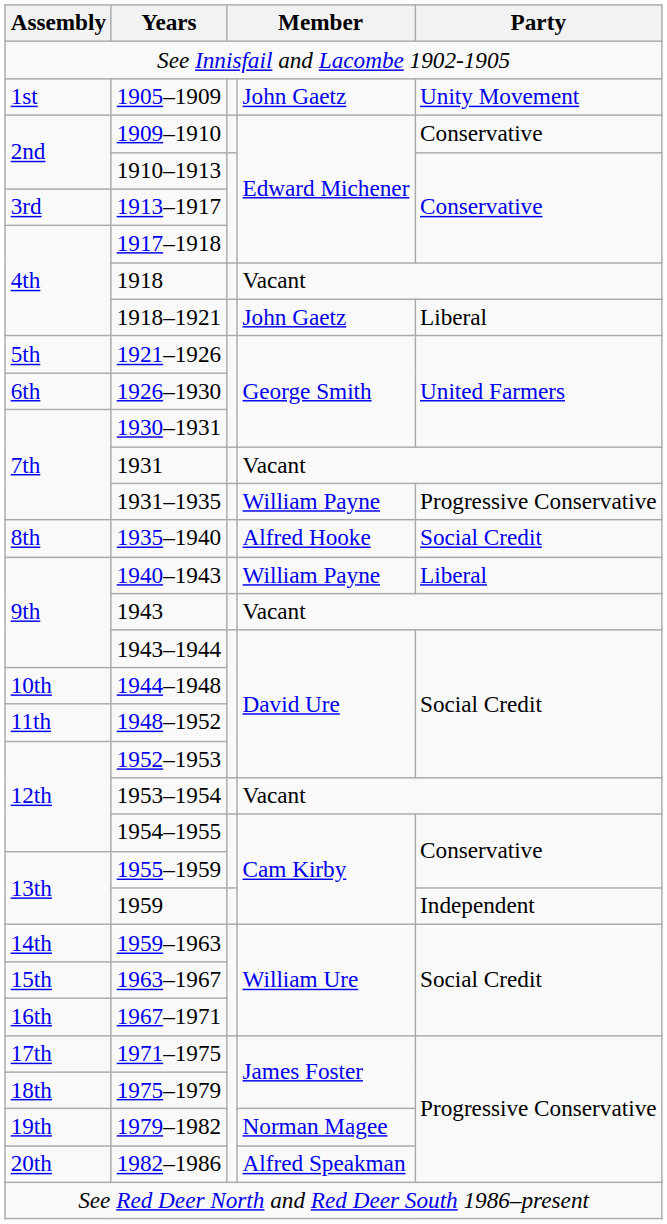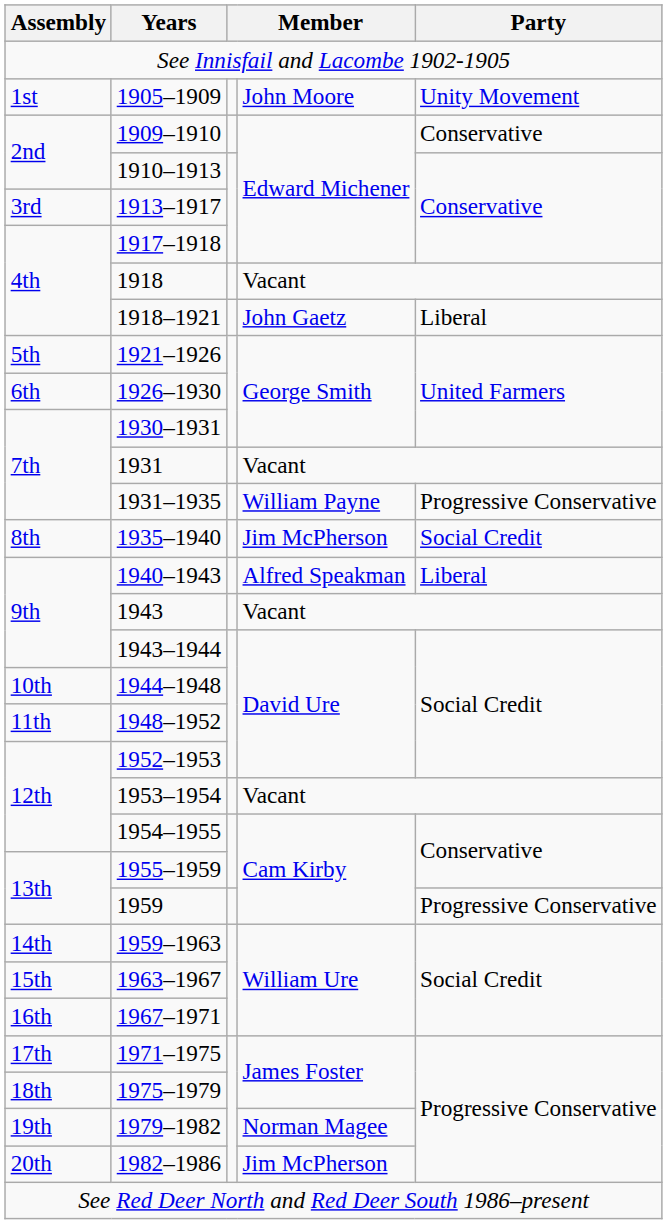1905–1909 | column 4: John Gaetz -> John Moore
1935–1940 | column 4: Alfred Hooke -> Jim McPherson
1940–1943 | column 4: William Payne -> Alfred Speakman
1959 | Party: Independent -> Progressive Conservative
1982–1986 | column 4: Alfred Speakman -> Jim McPherson
